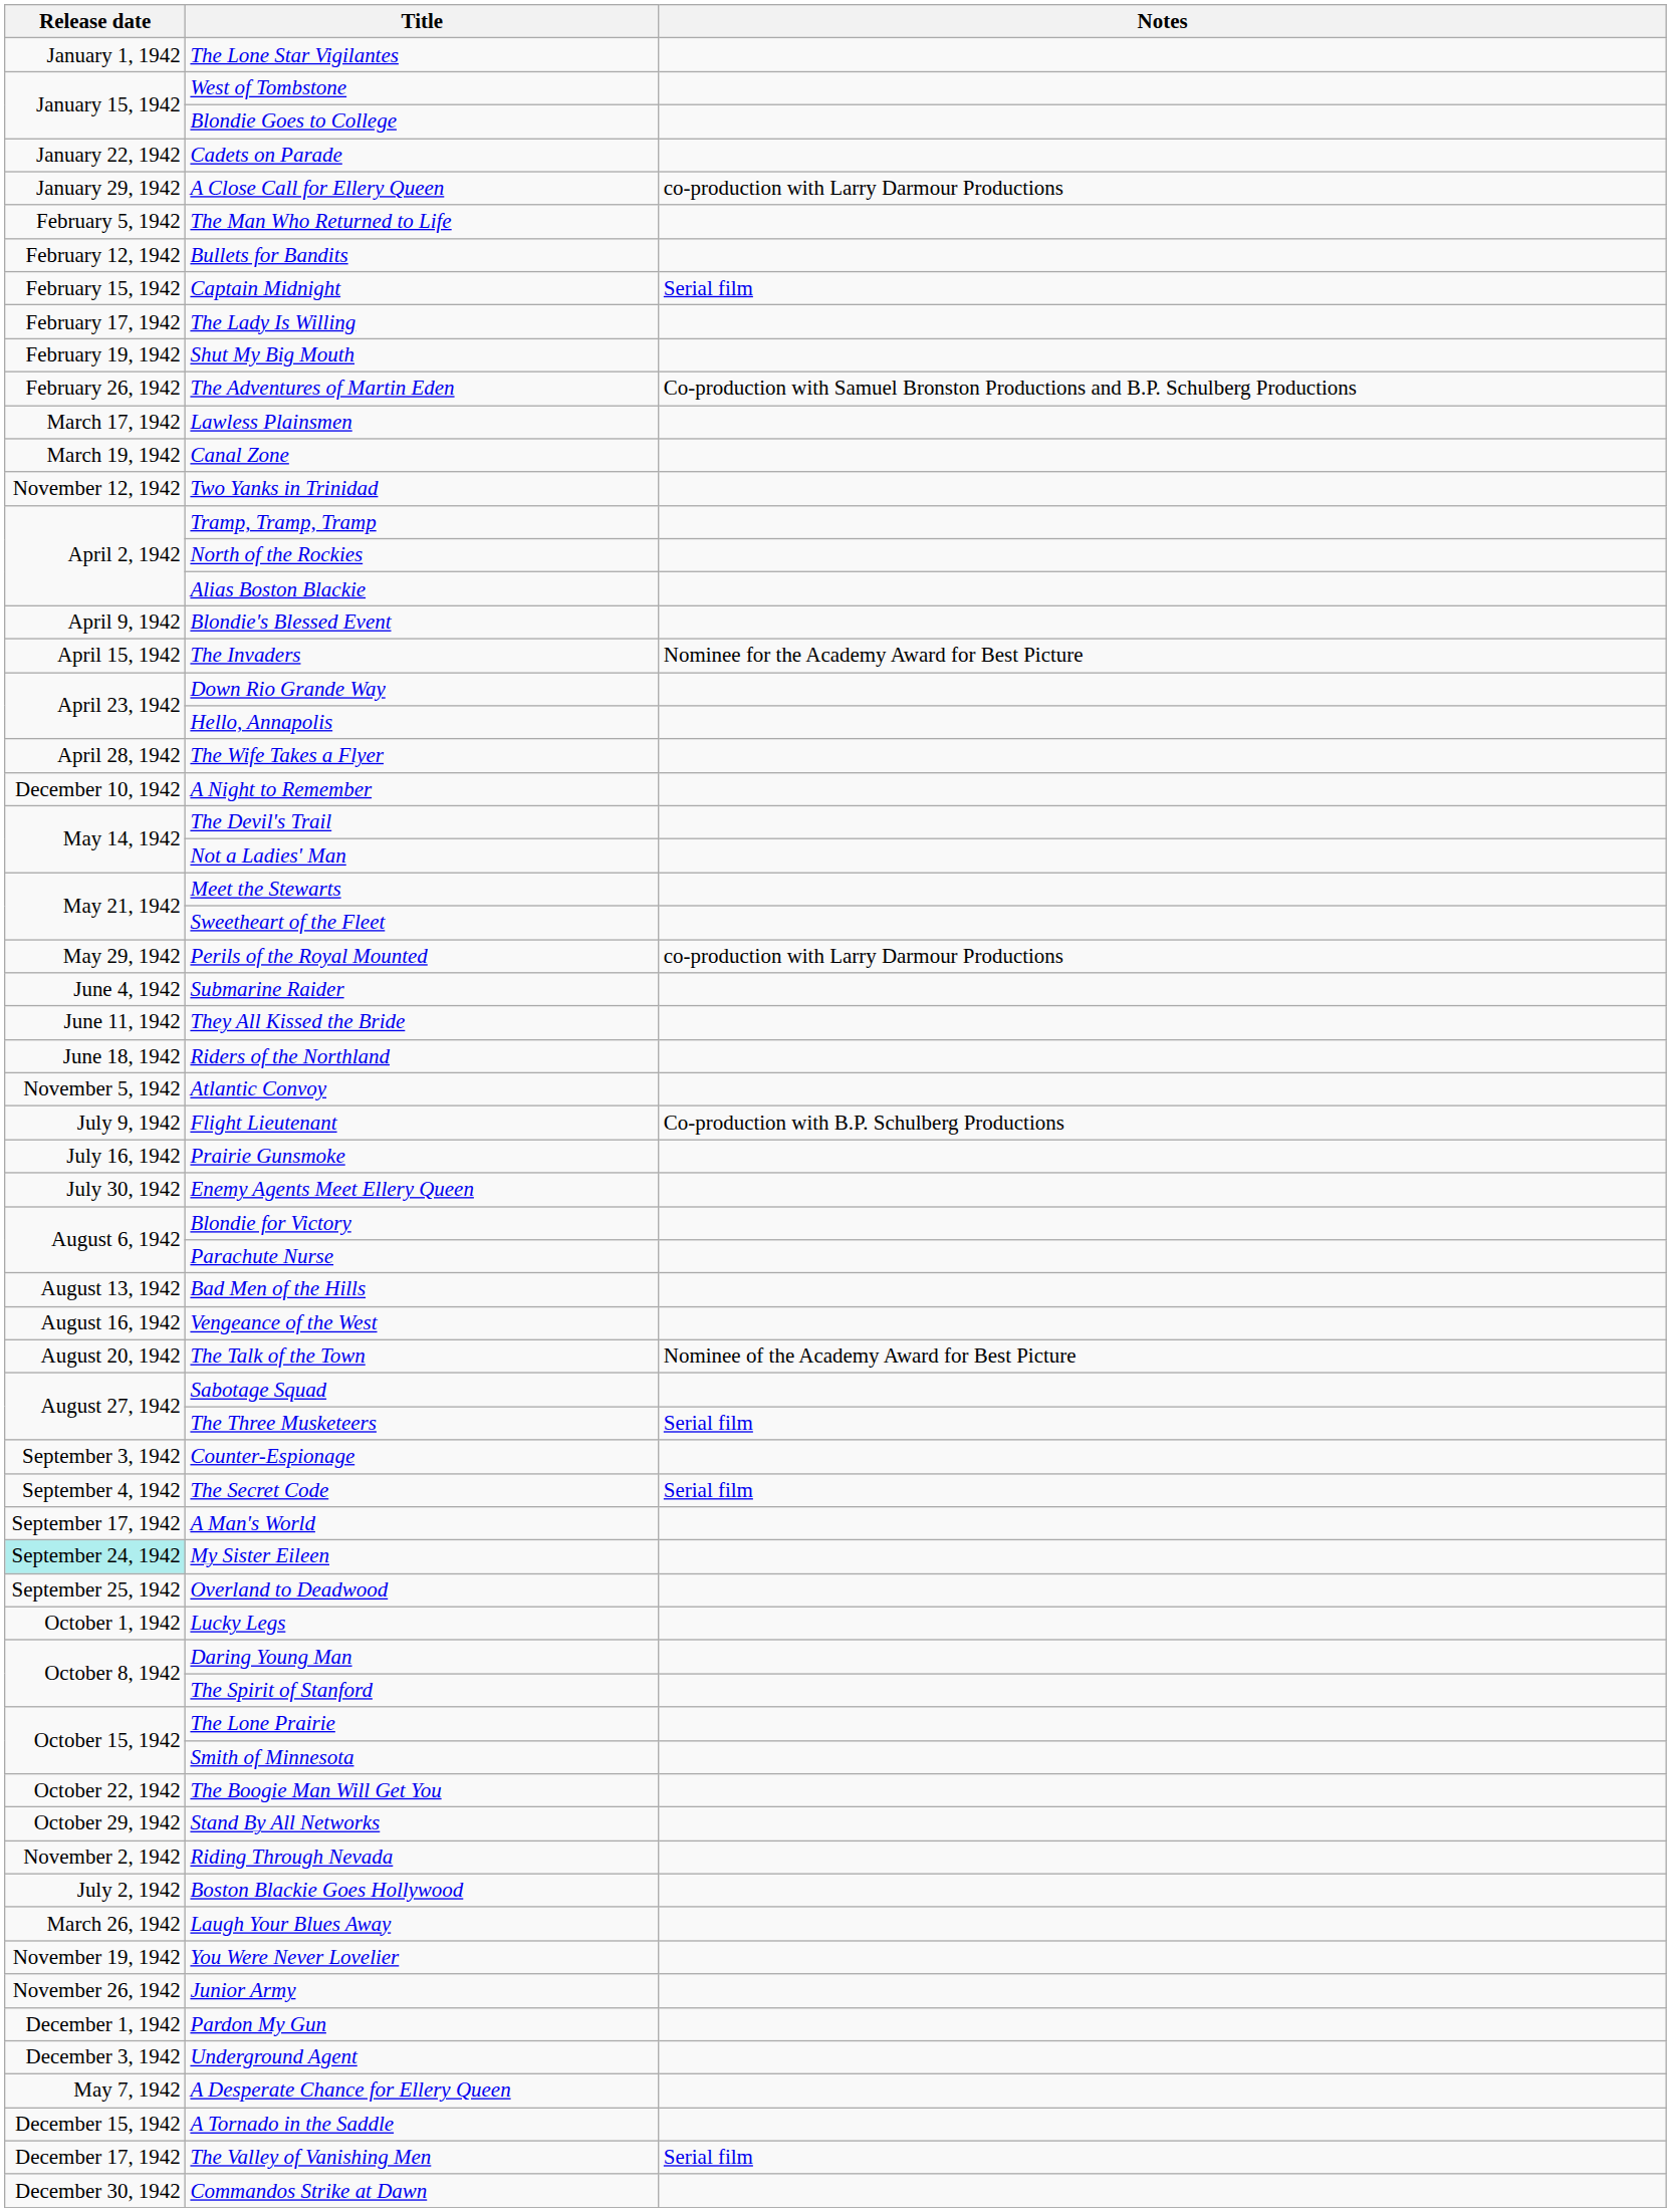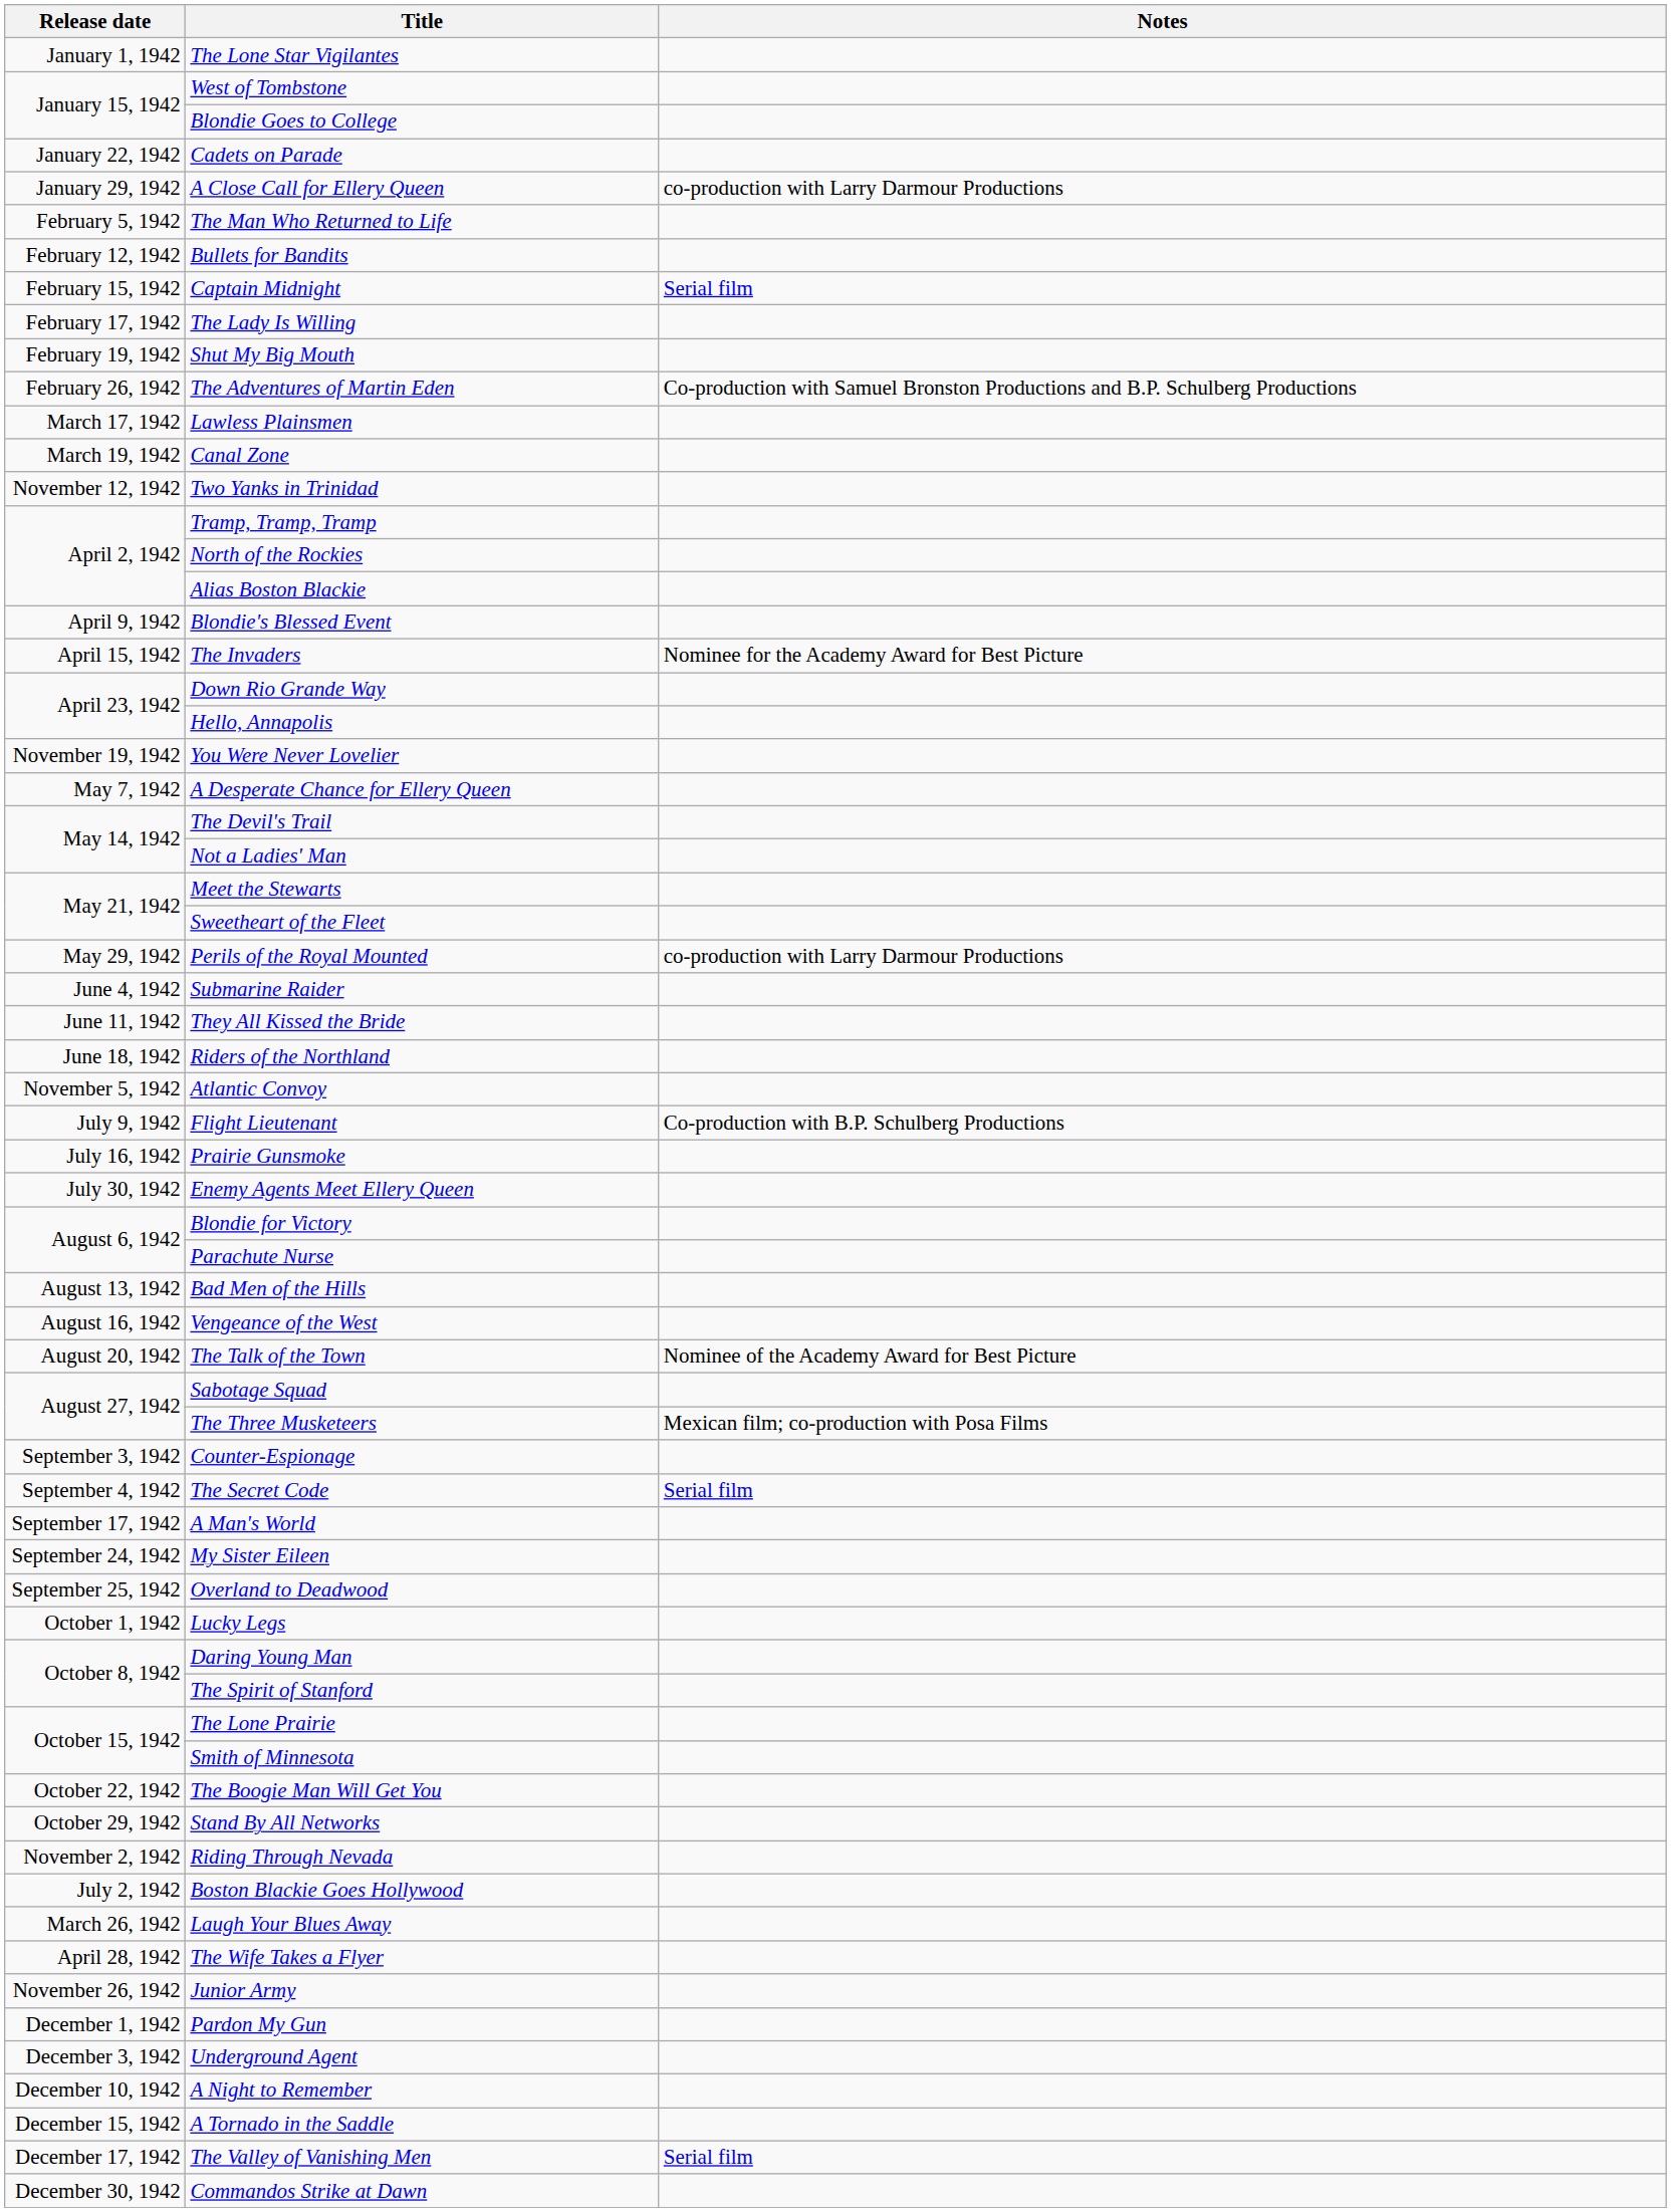rows swapped: The Wife Takes a Flyer <-> You Were Never Lovelier
rows swapped: A Desperate Chance for Ellery Queen <-> A Night to Remember
The Three Musketeers | Notes: Serial film -> Mexican film; co-production with Posa Films
My Sister Eileen | Release date: paleturquoise background -> no background
